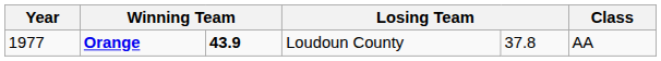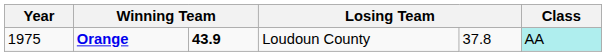Orange | Year: 1977 -> 1975
Orange | Class: no background -> paleturquoise background
